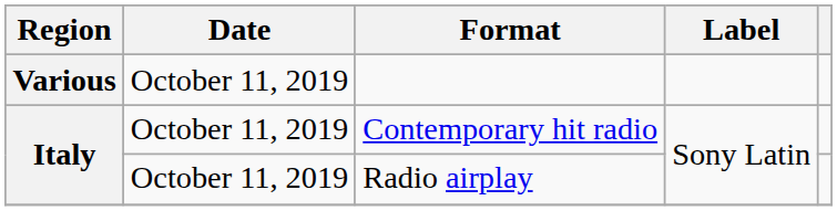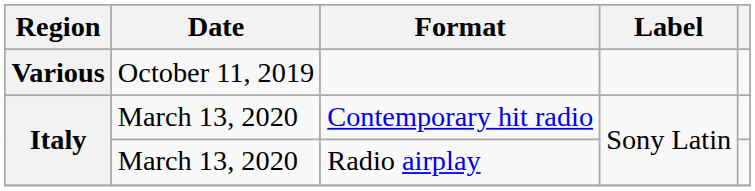Contemporary hit radio | Date: October 11, 2019 -> March 13, 2020
Radio airplay | Date: October 11, 2019 -> March 13, 2020
